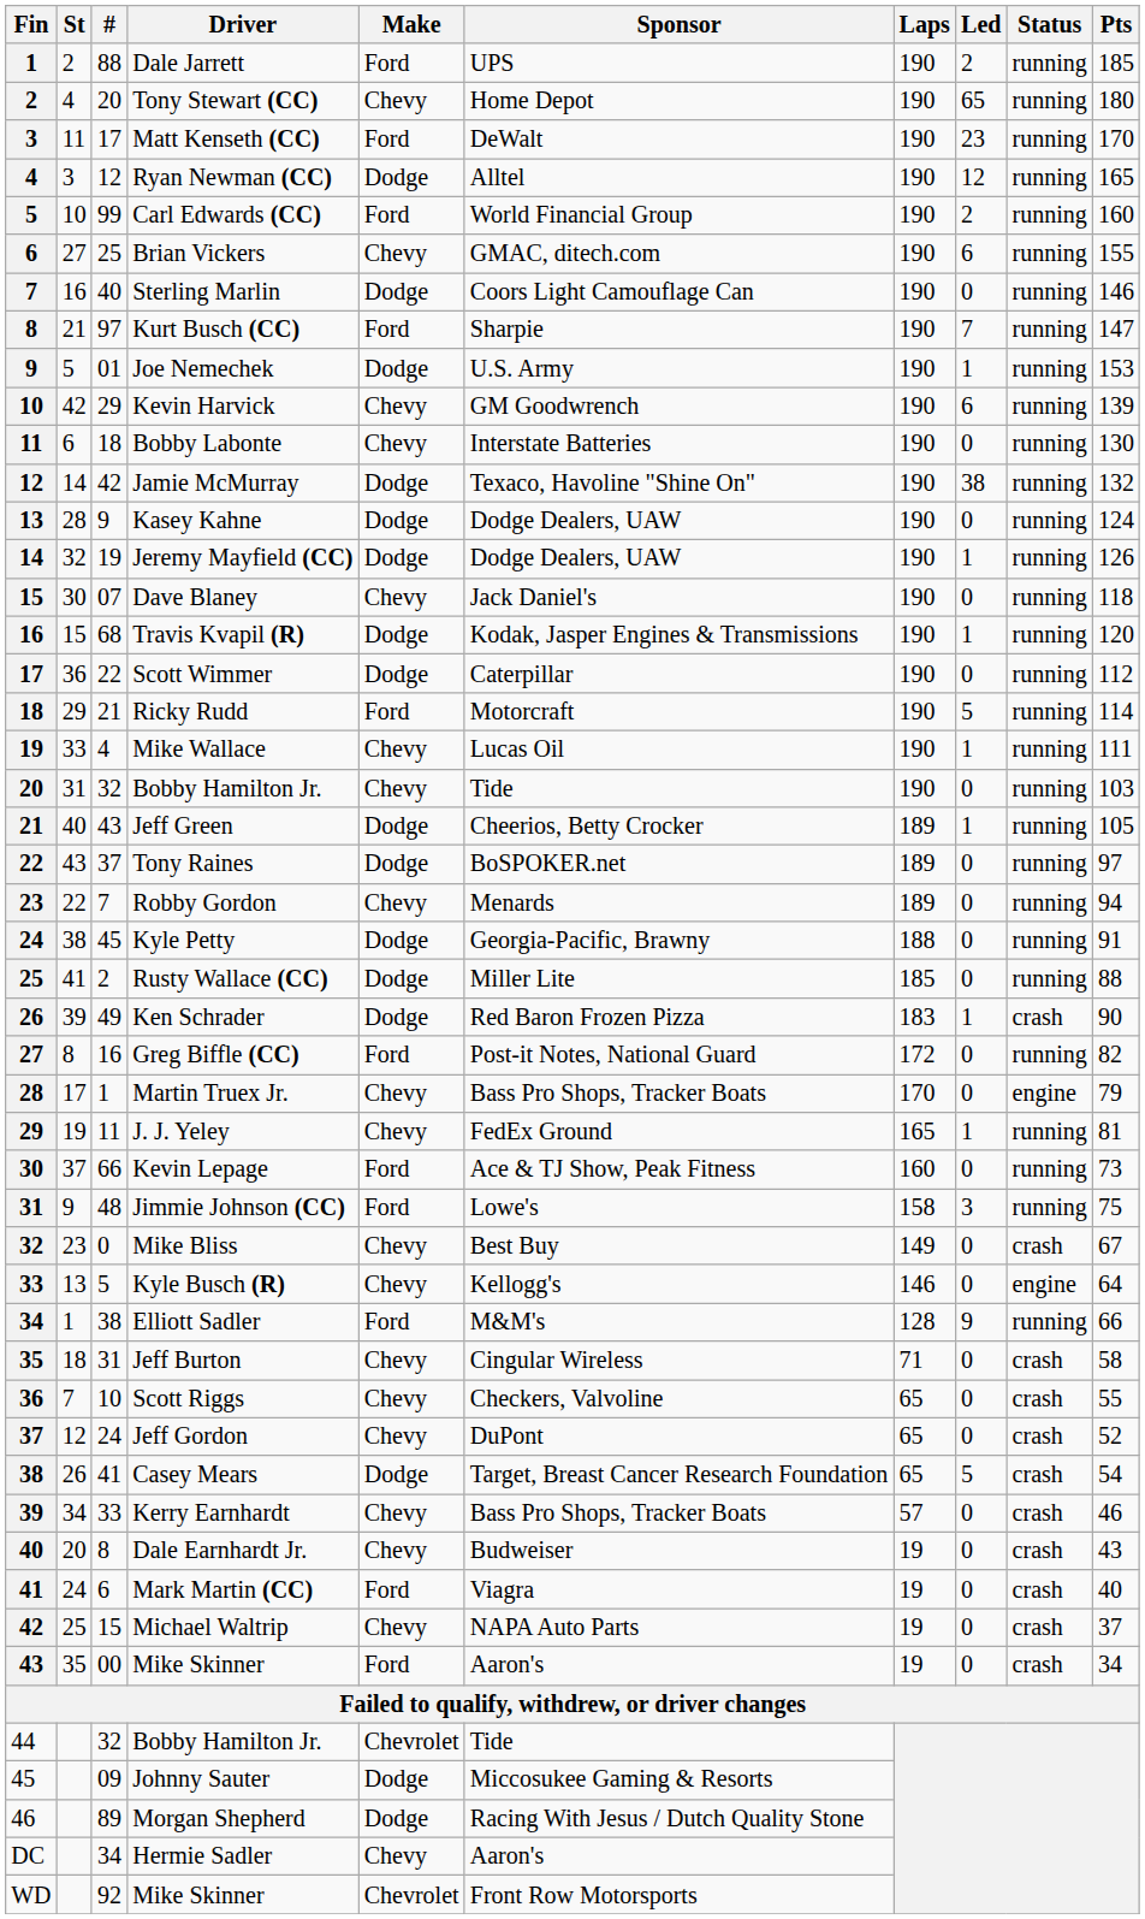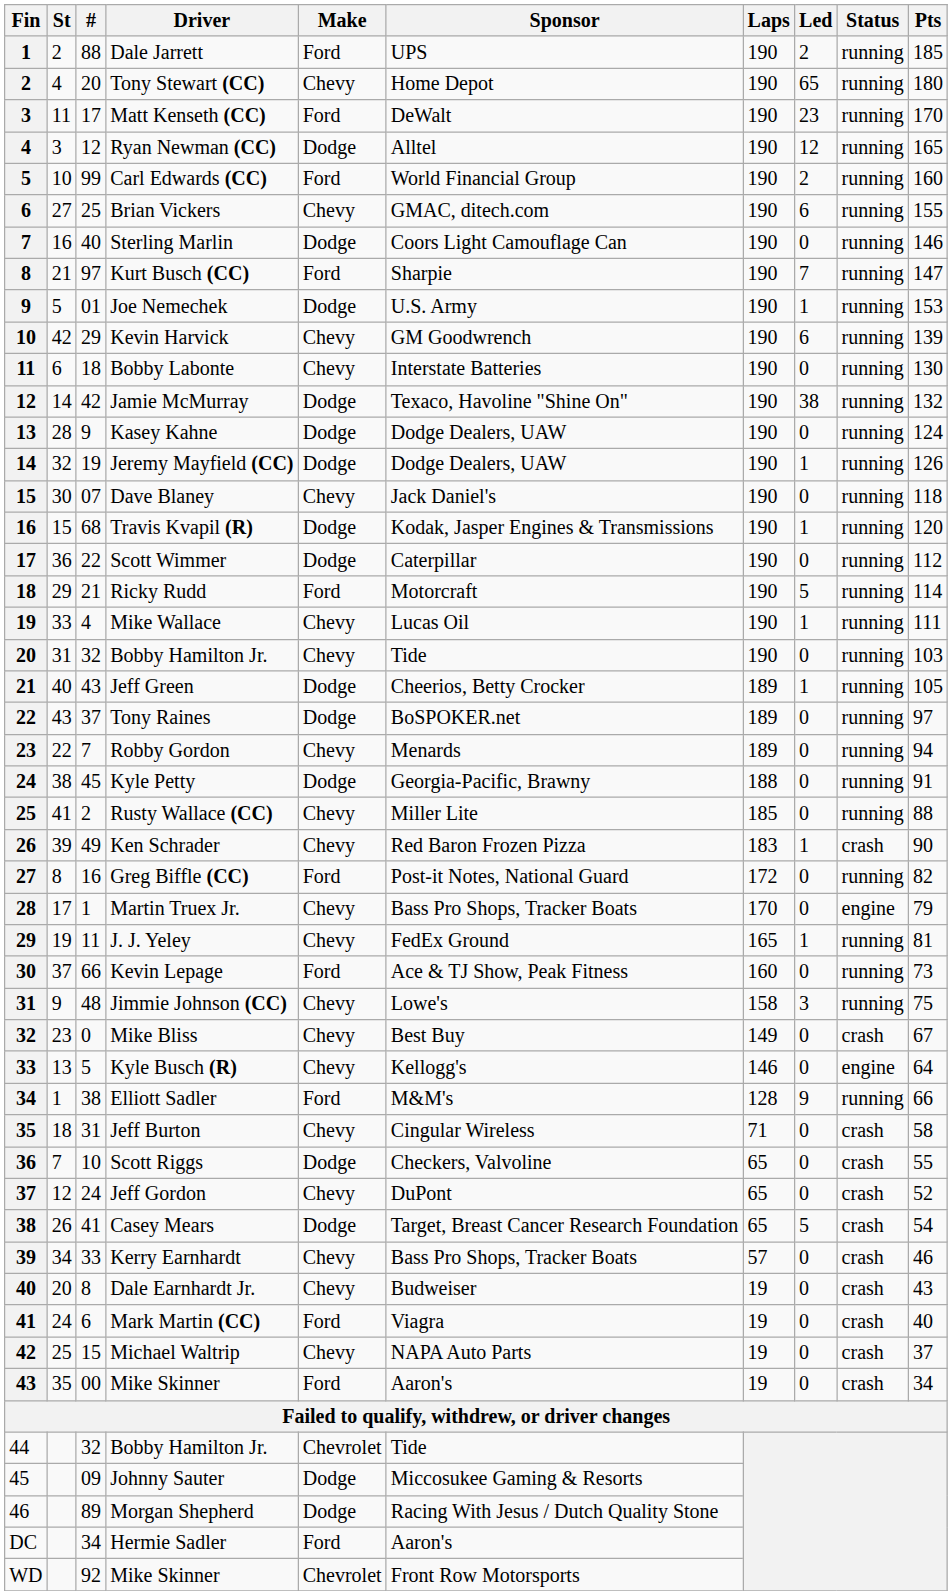Rusty Wallace (CC) | Make: Dodge -> Chevy
Ken Schrader | Make: Dodge -> Chevy
Jimmie Johnson (CC) | Make: Ford -> Chevy
Scott Riggs | Make: Chevy -> Dodge
Hermie Sadler | Make: Chevy -> Ford
